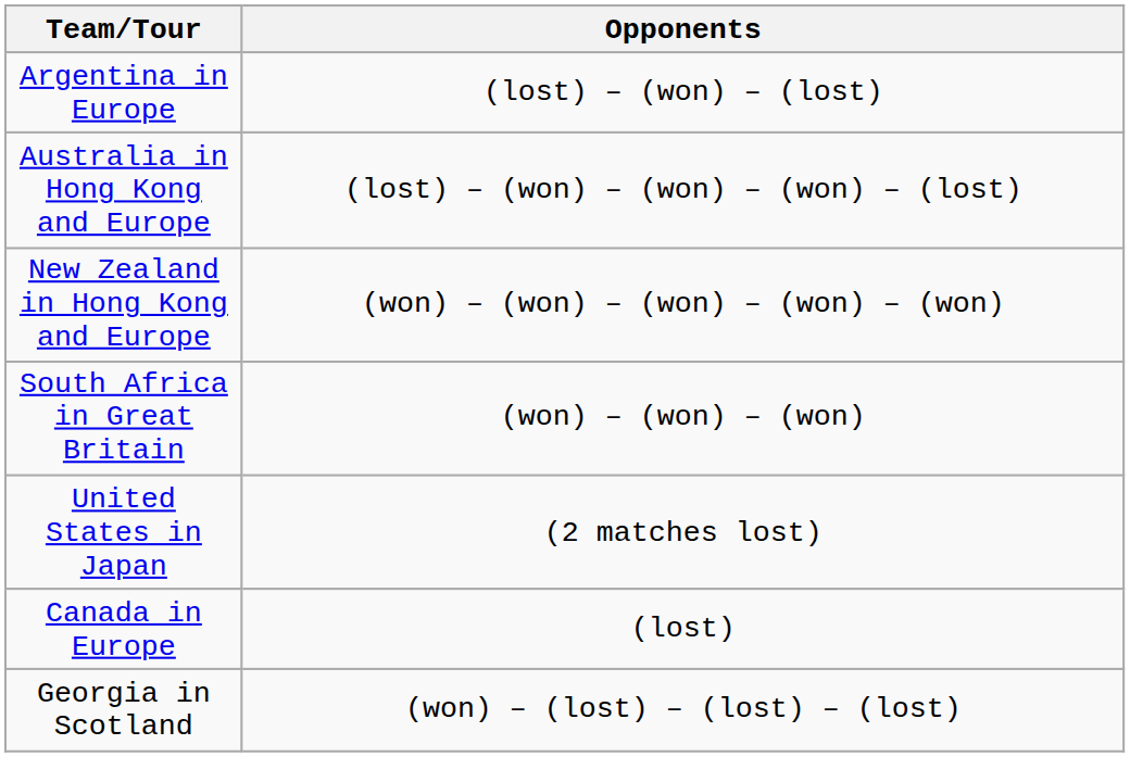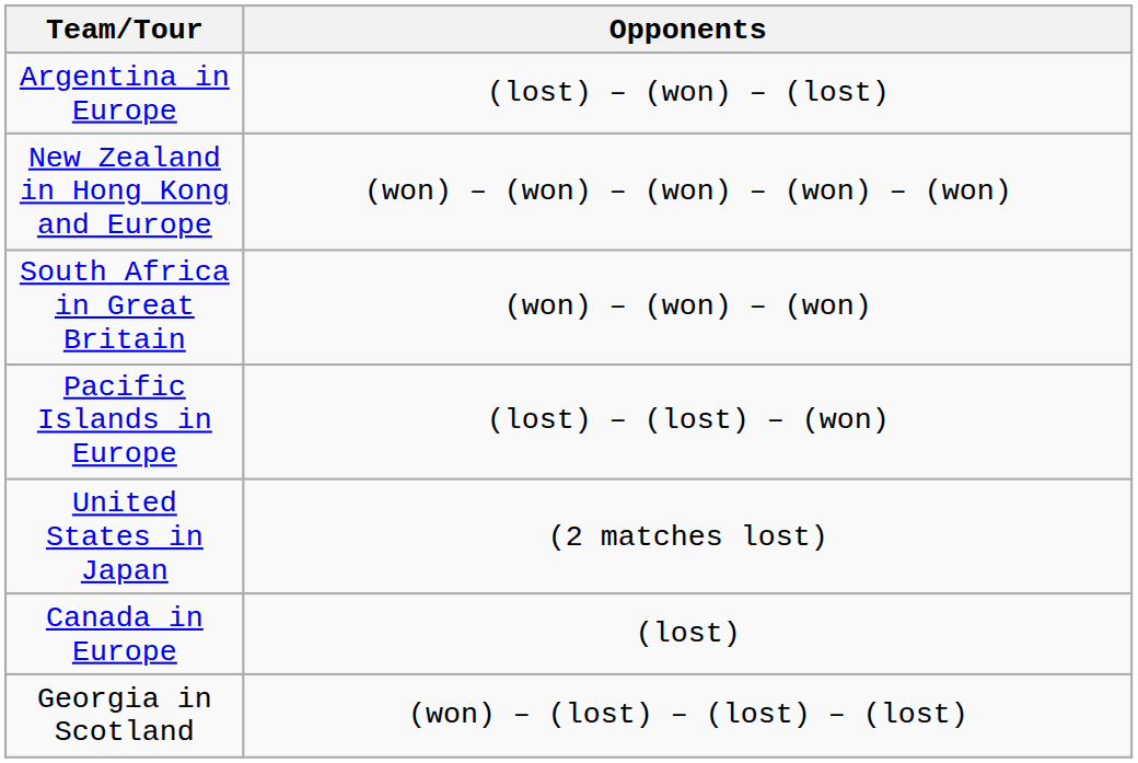- row: Australia in Hong Kong and Europe | (lost) – (won) – (won) – (won) – (lost)
+ row: Pacific Islands in Europe | (lost) – (lost) – (won)
